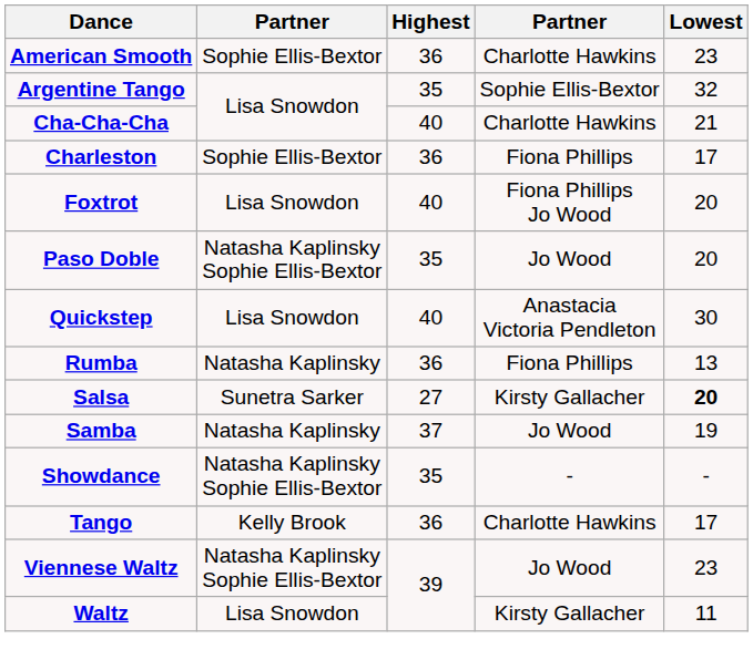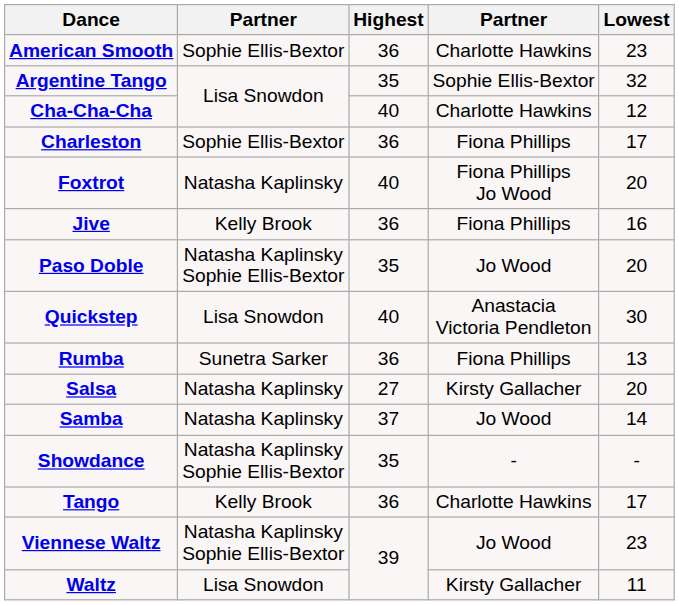Cha-Cha-Cha | Lowest: 21 -> 12
Foxtrot | column 2: Lisa Snowdon -> Natasha Kaplinsky
+ row: Jive | Kelly Brook | 36 | Fiona Phillips | 16
Rumba | column 2: Natasha Kaplinsky -> Sunetra Sarker
Salsa | column 2: Sunetra Sarker -> Natasha Kaplinsky
Salsa | Lowest: bold -> normal
Samba | Lowest: 19 -> 14
